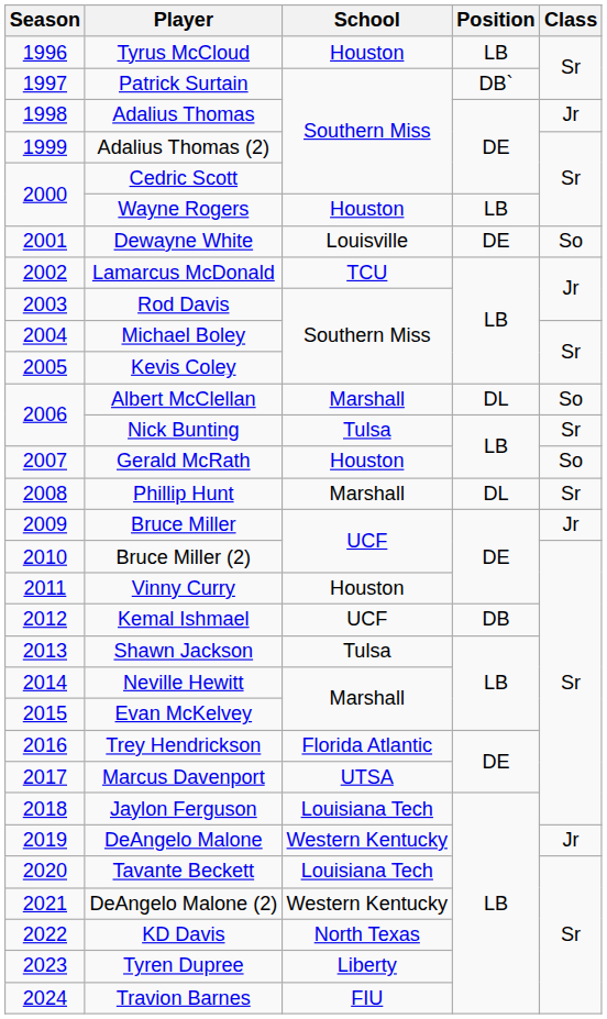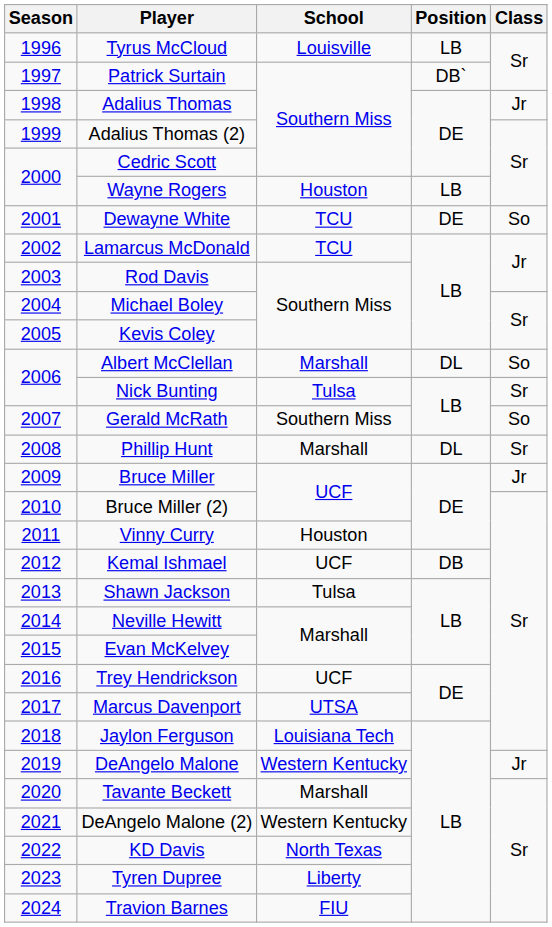Tyrus McCloud | School: Houston -> Louisville
Dewayne White | School: Louisville -> TCU
Gerald McRath | School: Houston -> Southern Miss
Trey Hendrickson | School: Florida Atlantic -> UCF
Tavante Beckett | School: Louisiana Tech -> Marshall
